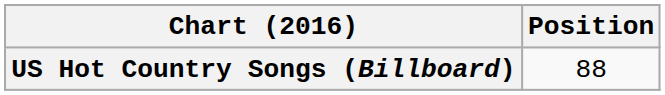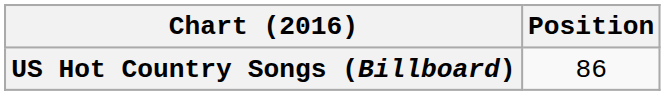US Hot Country Songs (Billboard) | Position: 88 -> 86
